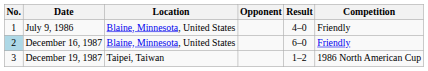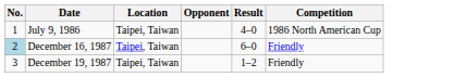July 9, 1986 | Location: Blaine, Minnesota, United States -> Taipei, Taiwan
July 9, 1986 | Competition: Friendly -> 1986 North American Cup
December 16, 1987 | Location: Blaine, Minnesota, United States -> Taipei, Taiwan
December 19, 1987 | Competition: 1986 North American Cup -> Friendly
